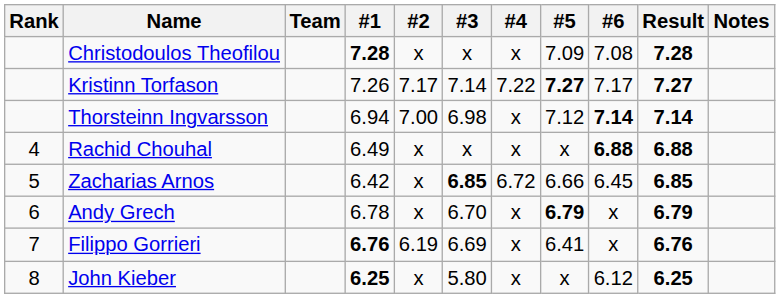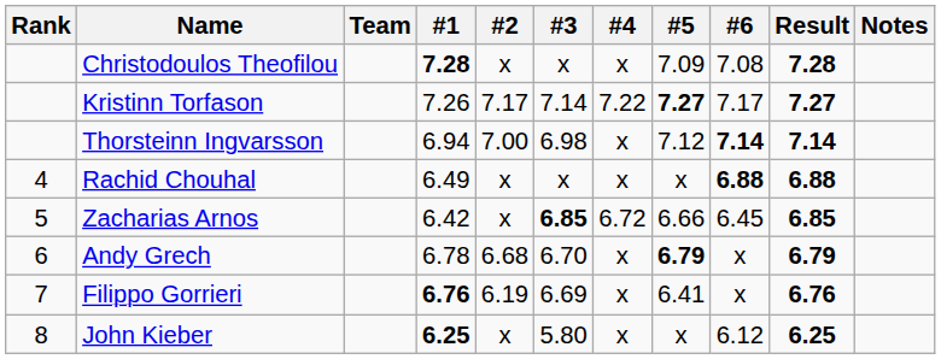Andy Grech | #2: x -> 6.68
